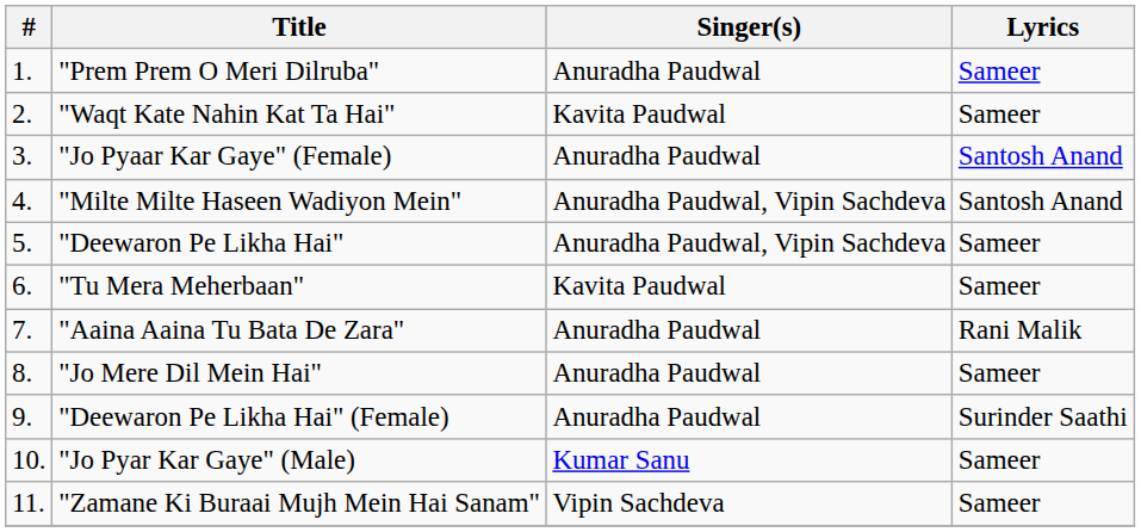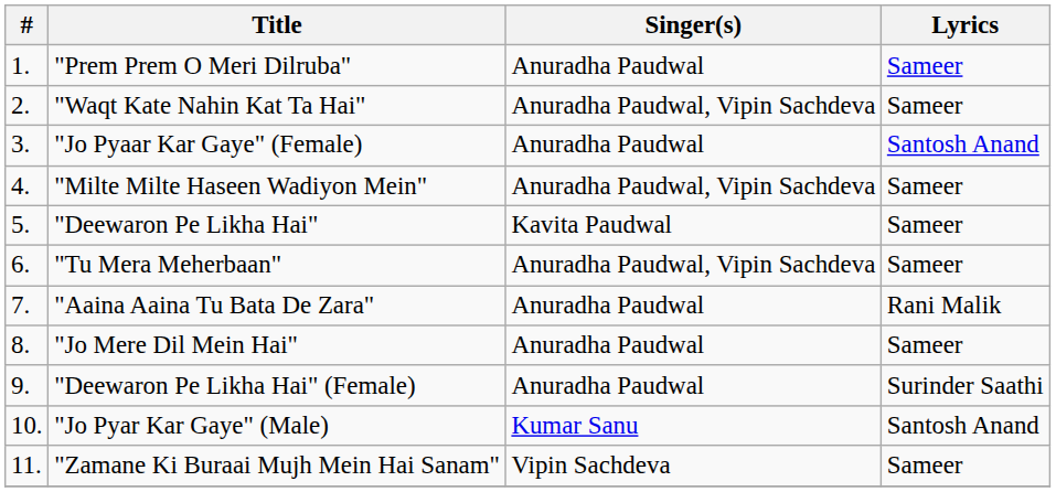"Waqt Kate Nahin Kat Ta Hai" | Singer(s): Kavita Paudwal -> Anuradha Paudwal, Vipin Sachdeva
"Milte Milte Haseen Wadiyon Mein" | Lyrics: Santosh Anand -> Sameer
"Deewaron Pe Likha Hai" | Singer(s): Anuradha Paudwal, Vipin Sachdeva -> Kavita Paudwal
"Tu Mera Meherbaan" | Singer(s): Kavita Paudwal -> Anuradha Paudwal, Vipin Sachdeva
"Jo Pyar Kar Gaye" (Male) | Lyrics: Sameer -> Santosh Anand
